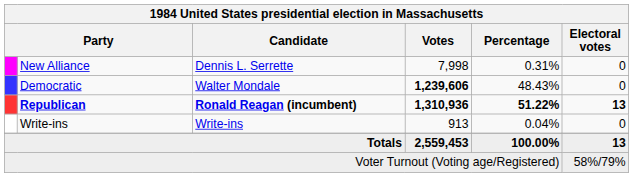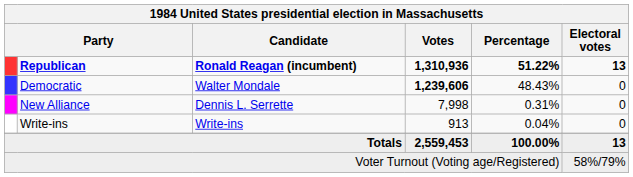rows swapped: Republican <-> New Alliance
